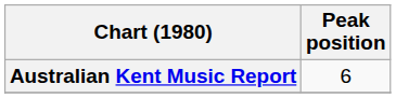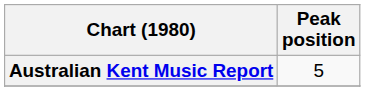Australian Kent Music Report | Peak position: 6 -> 5
